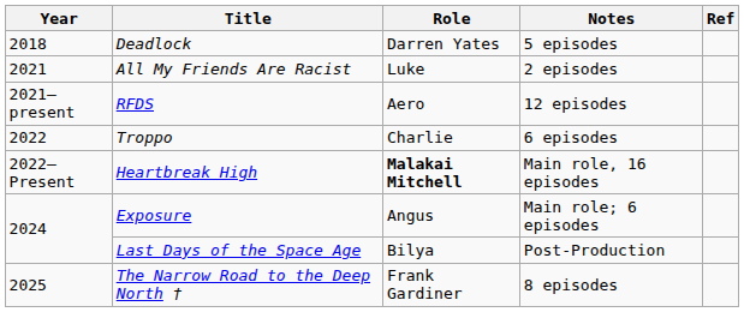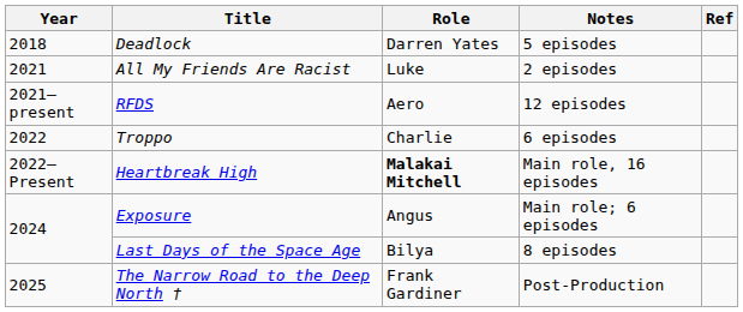Last Days of the Space Age | Notes: Post-Production -> 8 episodes
The Narrow Road to the Deep North † | Notes: 8 episodes -> Post-Production
